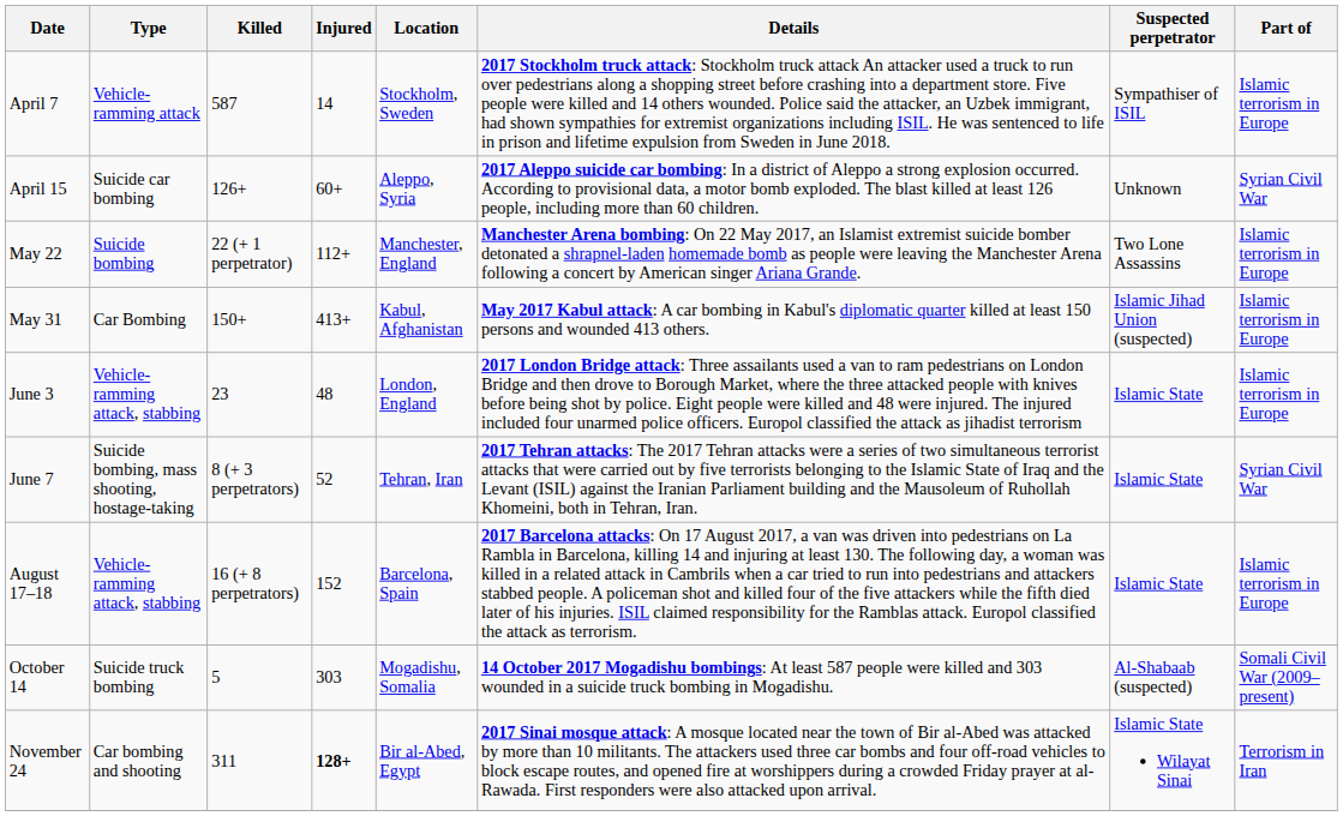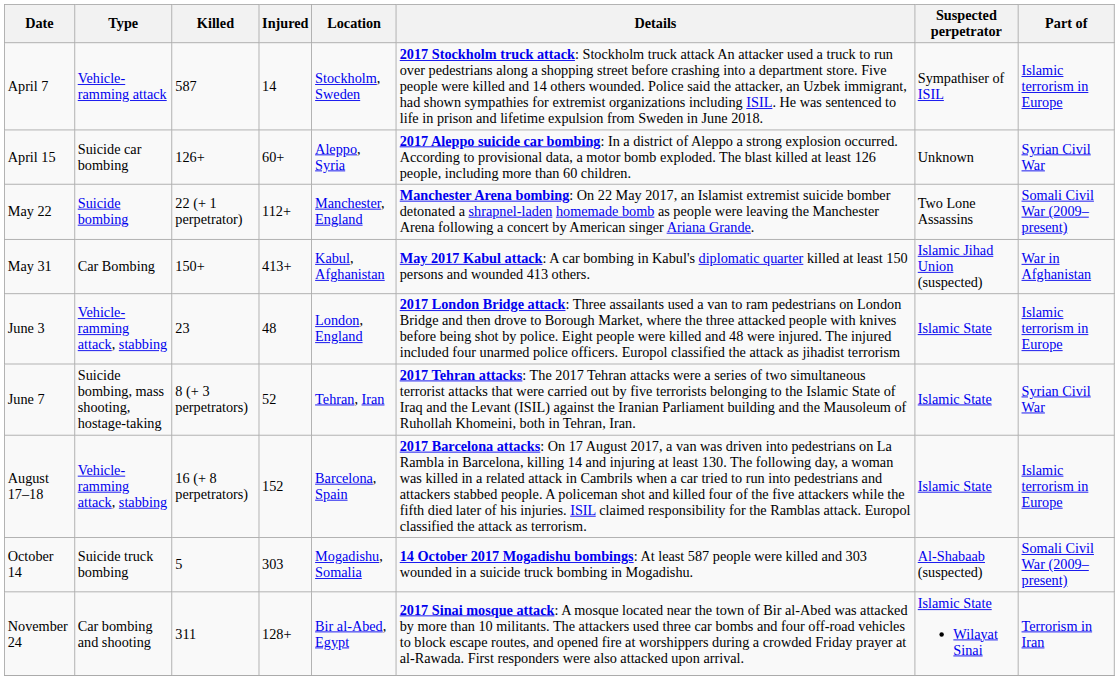May 22 | Part of: Islamic terrorism in Europe -> Somali Civil War (2009–present)
May 31 | Part of: Islamic terrorism in Europe -> War in Afghanistan
November 24 | Injured: bold -> normal
